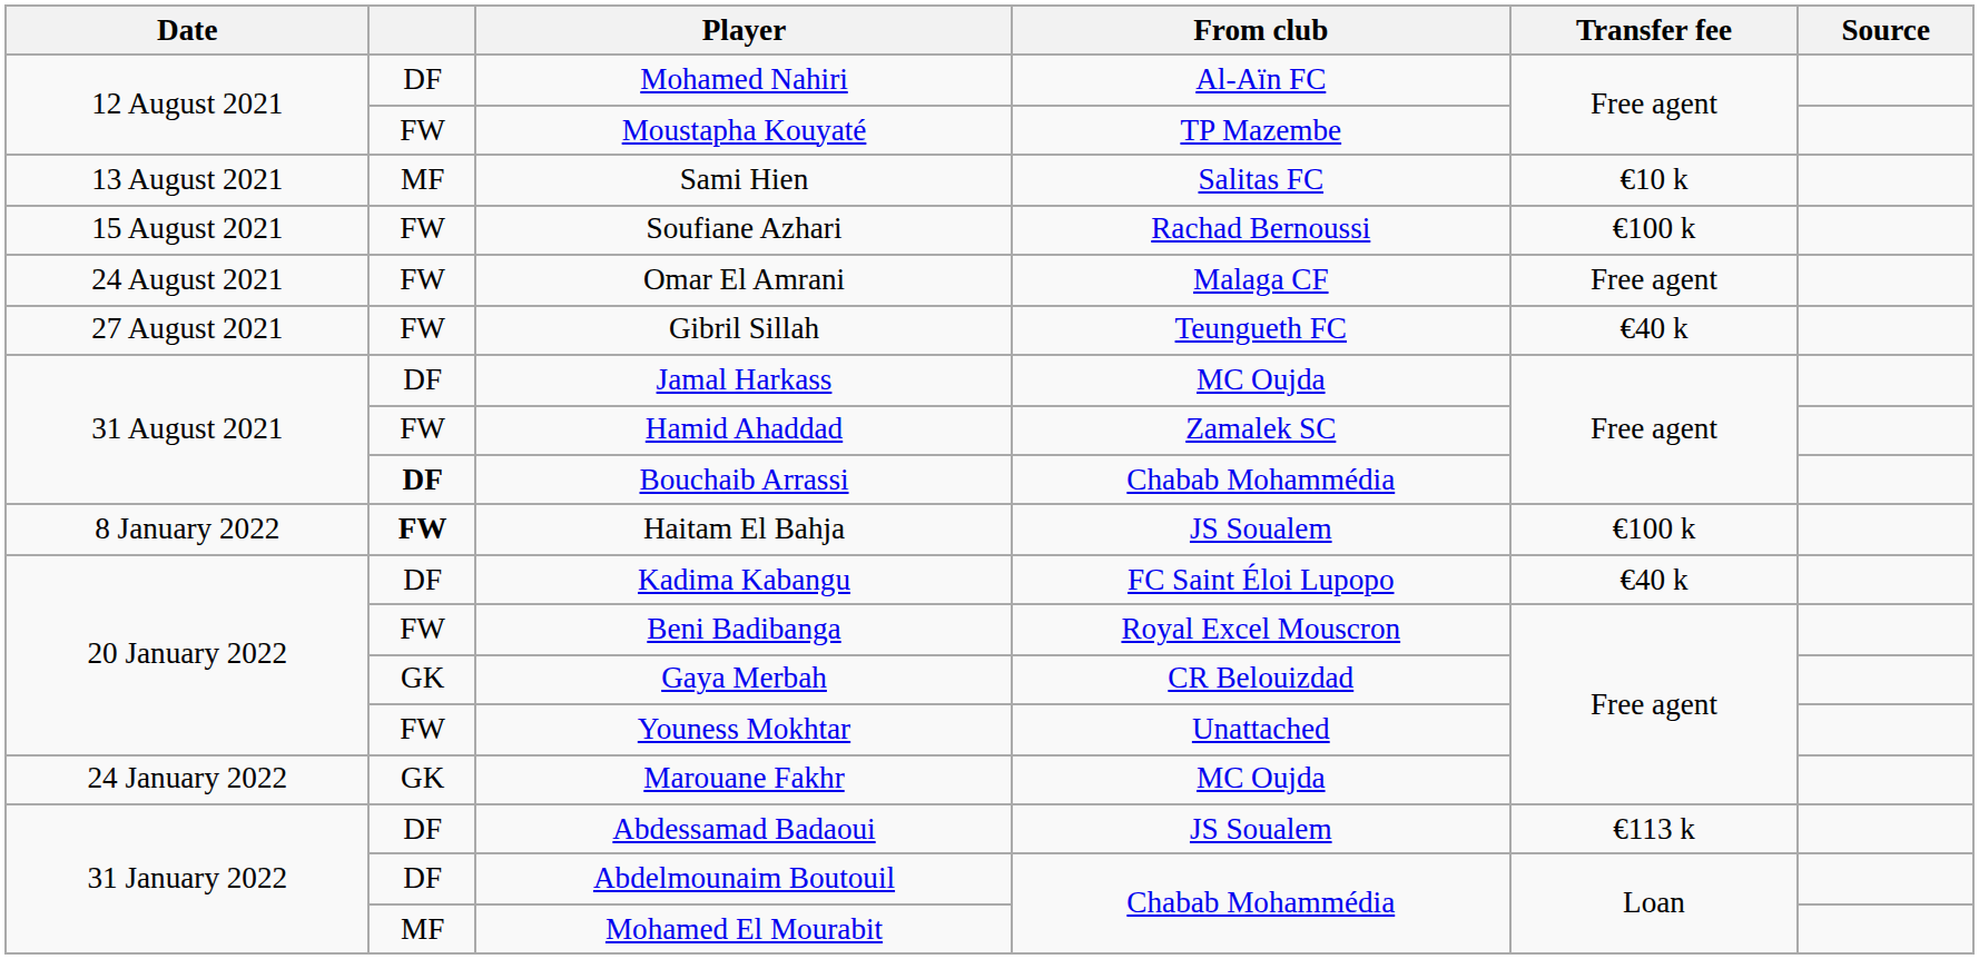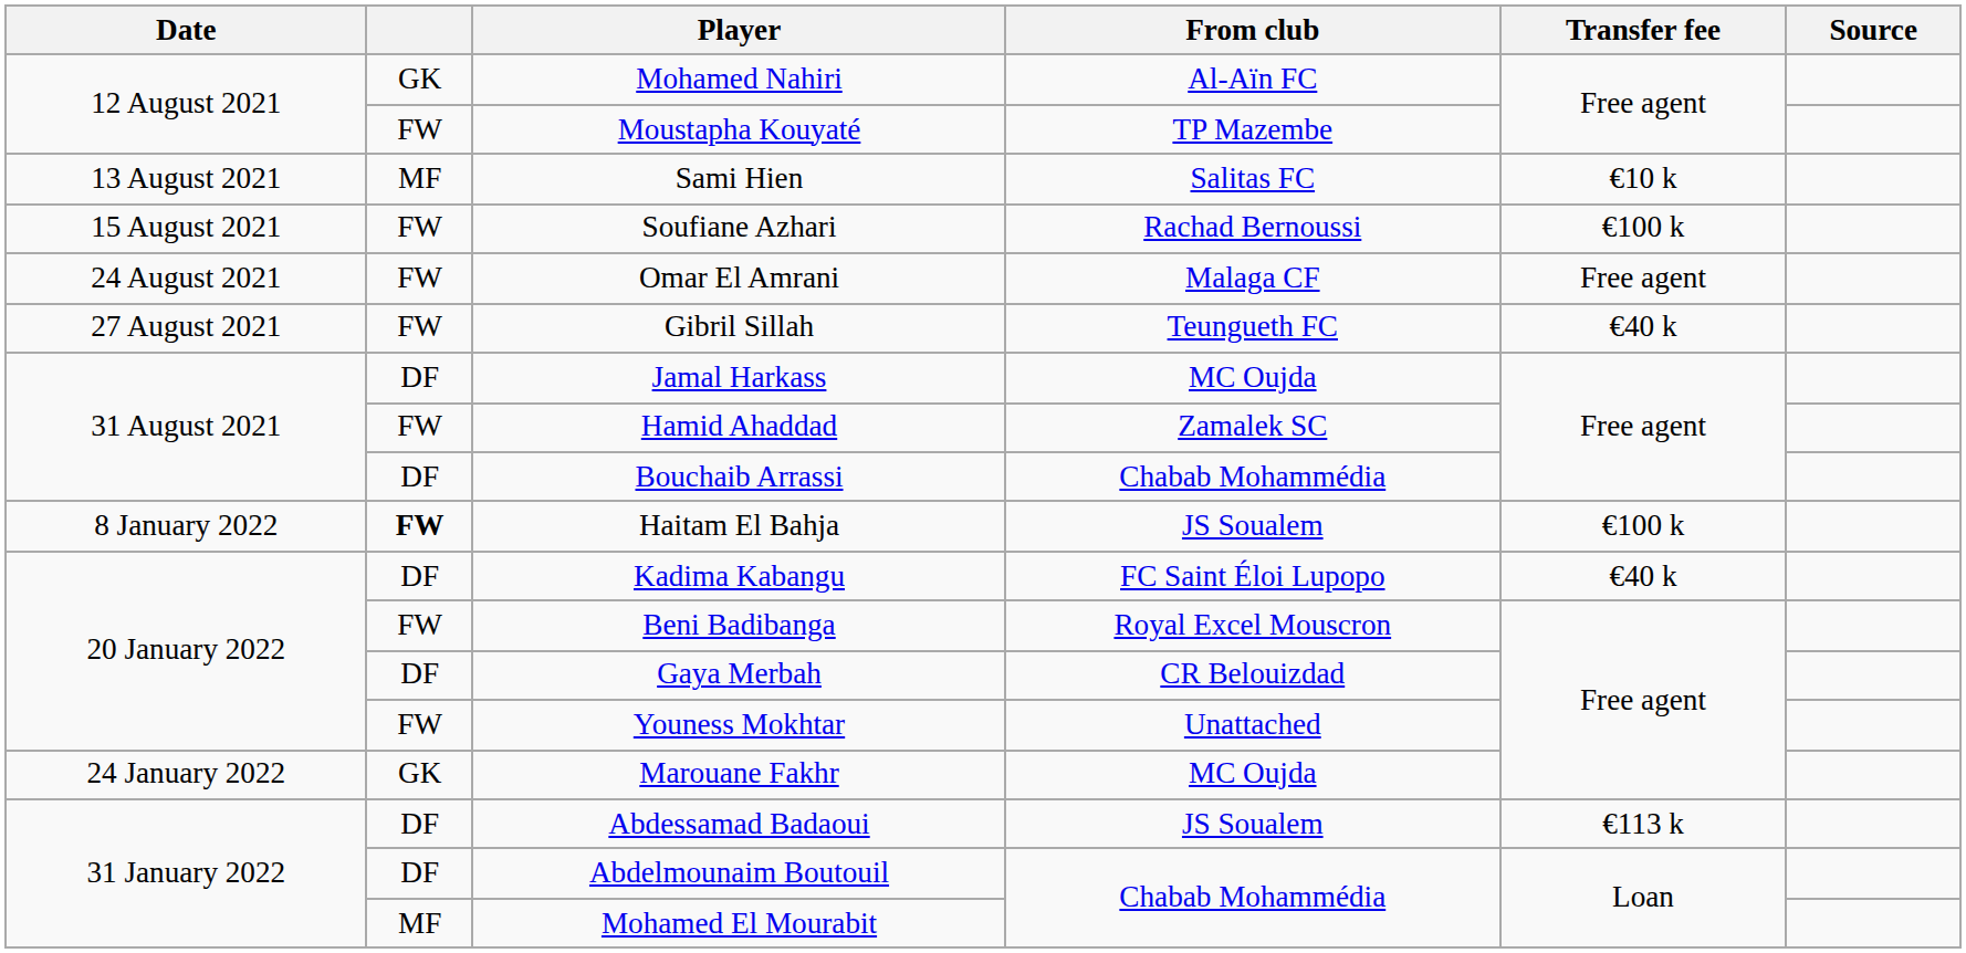Mohamed Nahiri | column 2: DF -> GK
Bouchaib Arrassi | column 2: bold -> normal
Gaya Merbah | column 2: GK -> DF
